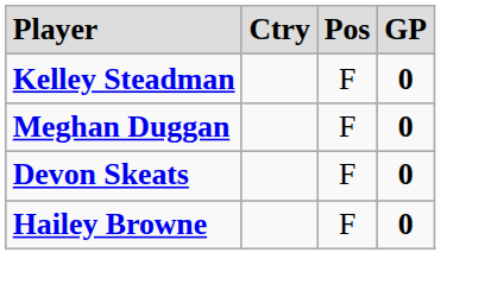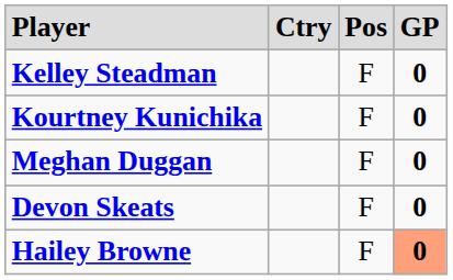+ row: Kourtney Kunichika | F | 0
Hailey Browne | column 4: no background -> lightsalmon background
